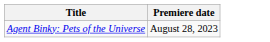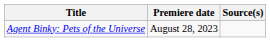+ column: Source(s)
